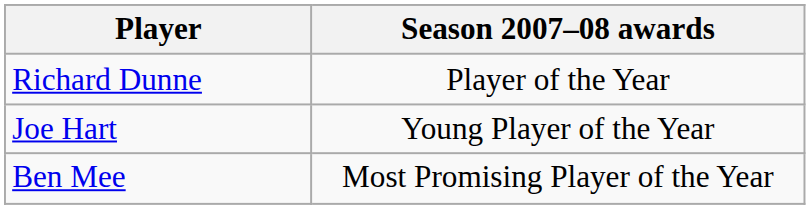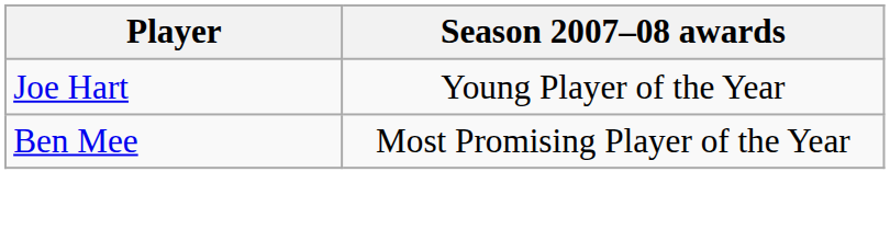- row: Richard Dunne | Player of the Year
